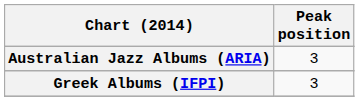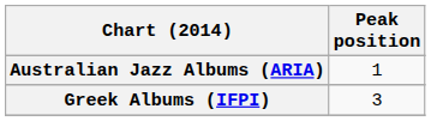Australian Jazz Albums (ARIA) | Peak position: 3 -> 1
